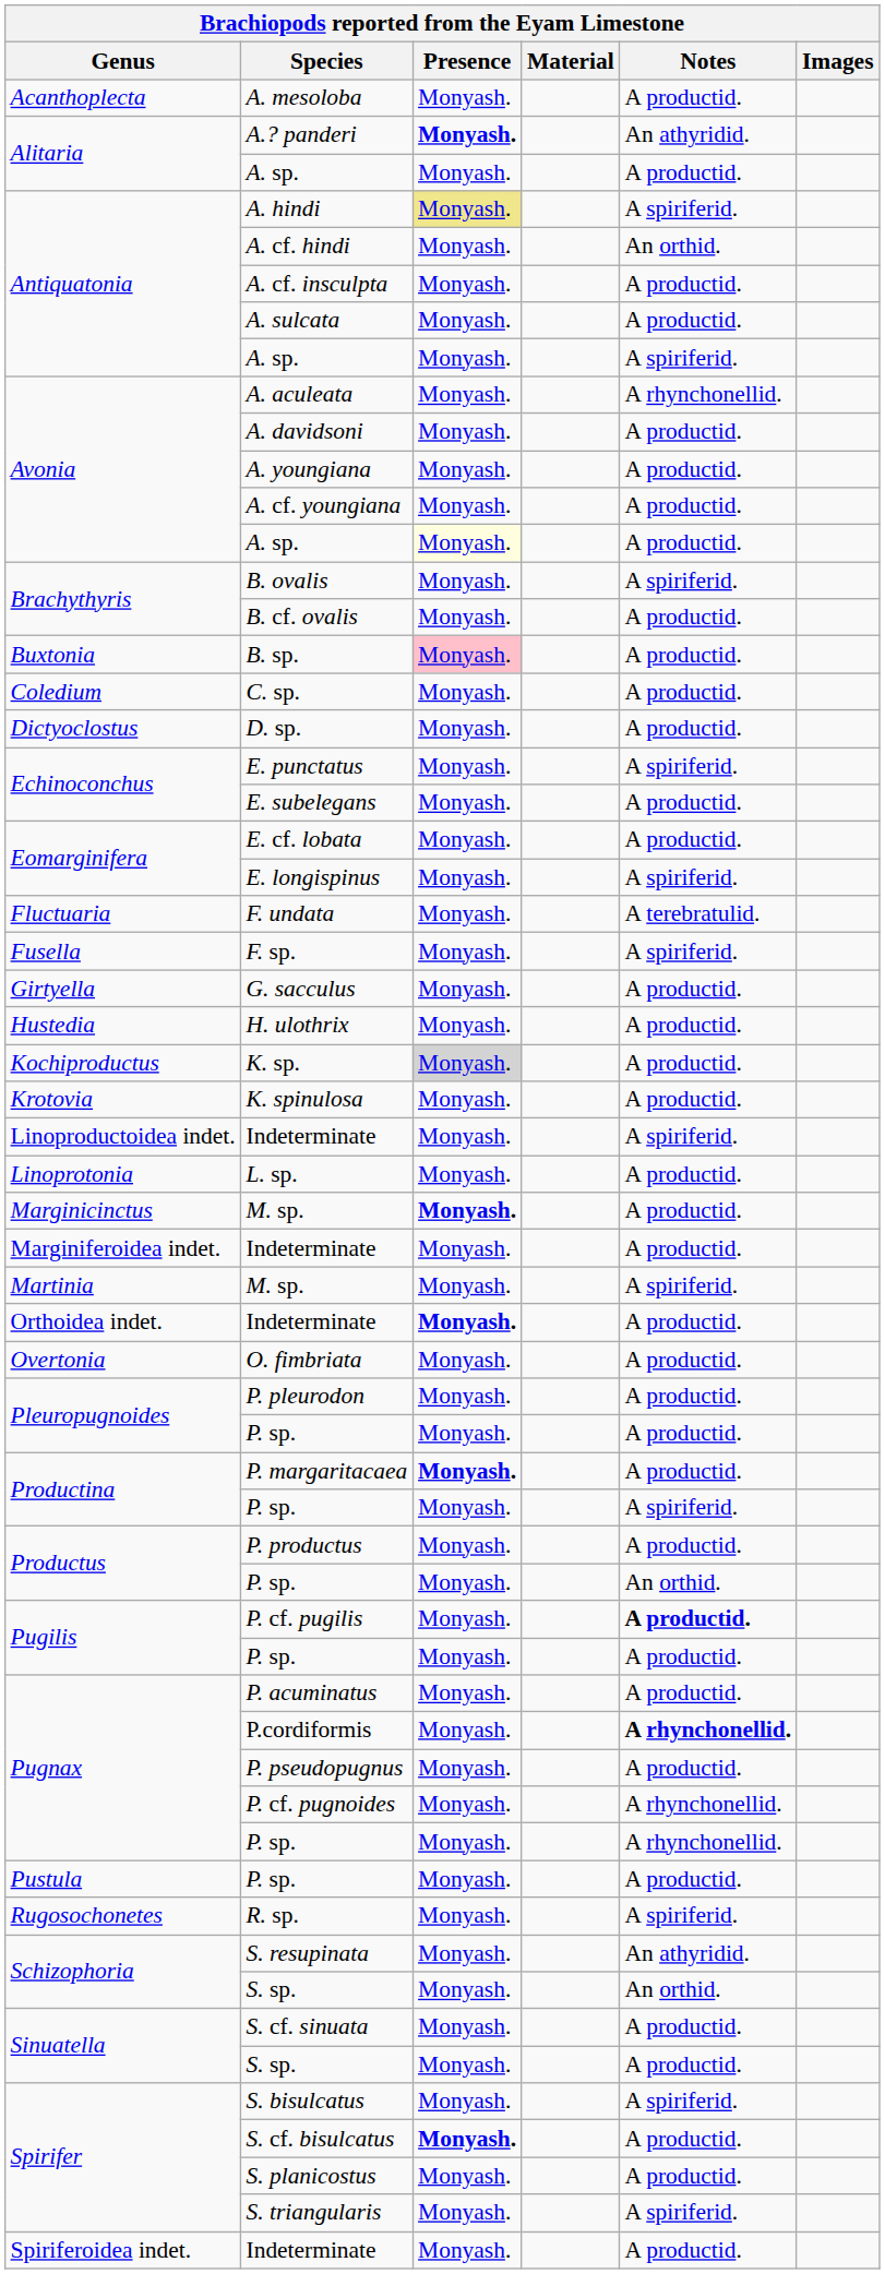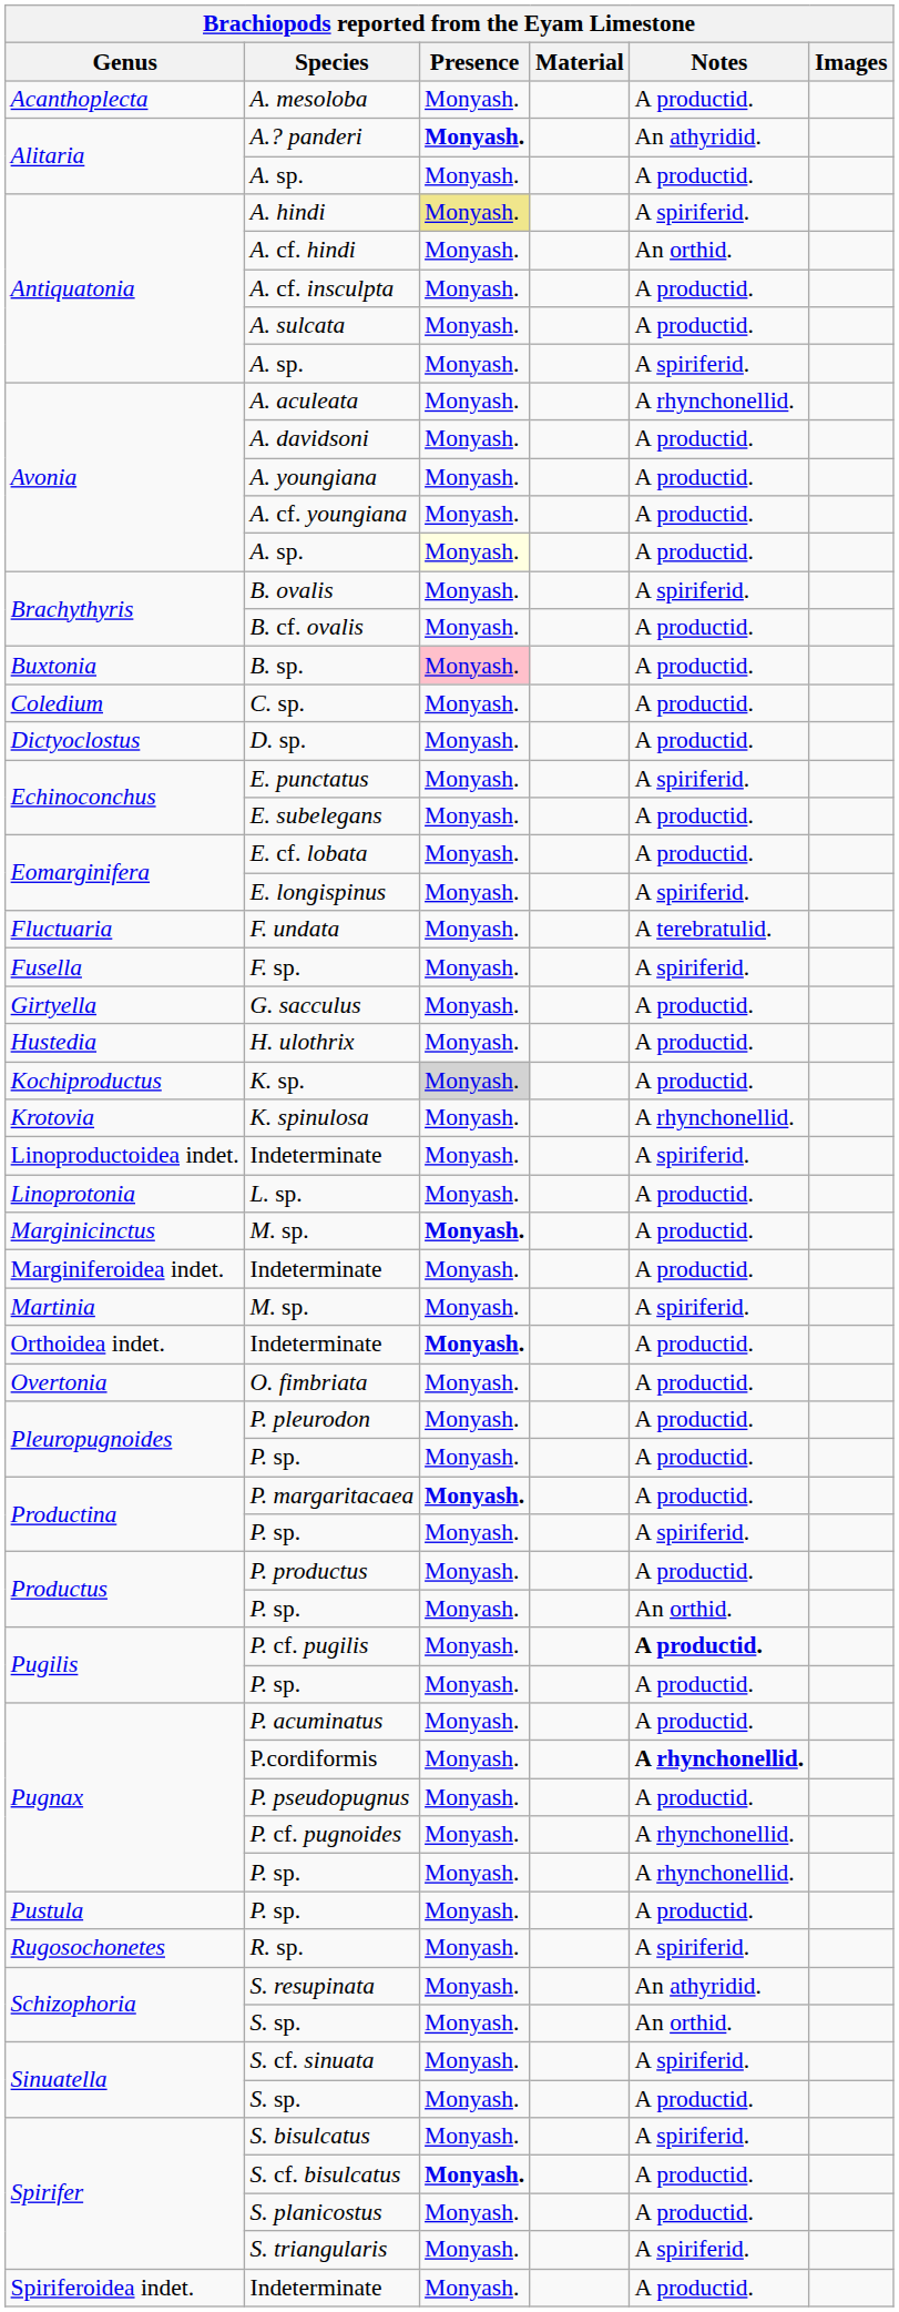K. spinulosa | Notes: A productid. -> A rhynchonellid.
S. cf. sinuata | Notes: A productid. -> A spiriferid.
